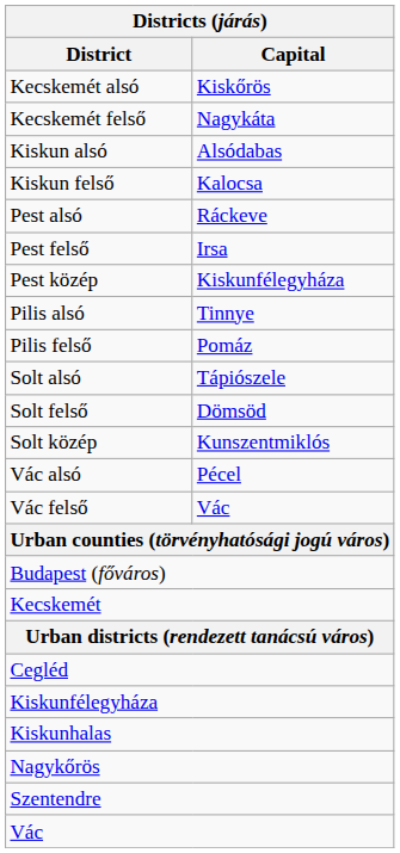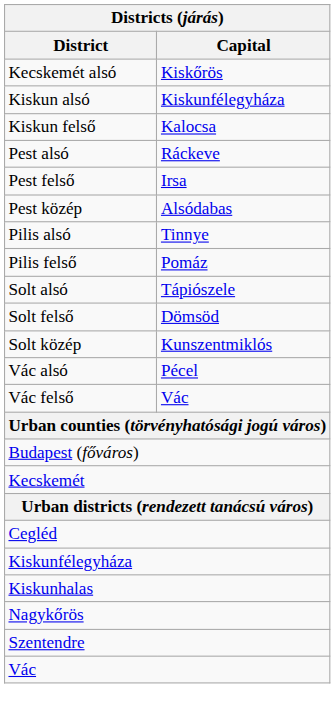- row: Kecskemét felső | Nagykáta
Kiskun alsó | Capital: Alsódabas -> Kiskunfélegyháza
Pest közép | Capital: Kiskunfélegyháza -> Alsódabas
